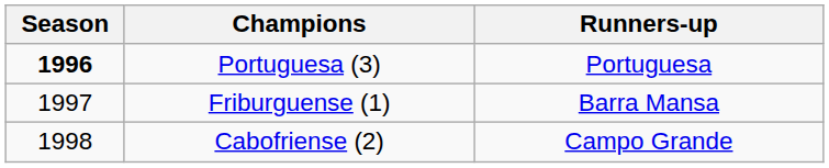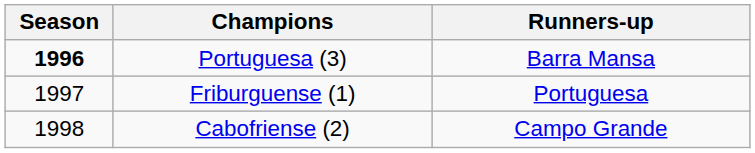Portuguesa (3) | Runners-up: Portuguesa -> Barra Mansa
Friburguense (1) | Runners-up: Barra Mansa -> Portuguesa
